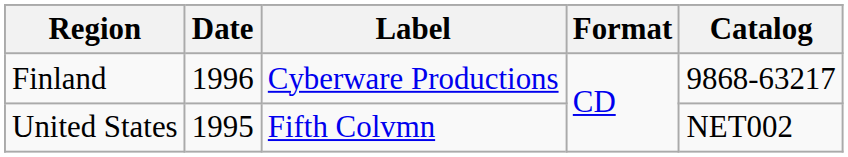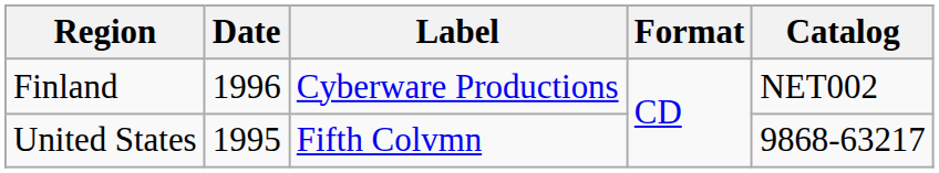Finland | Catalog: 9868-63217 -> NET002
United States | Catalog: NET002 -> 9868-63217
